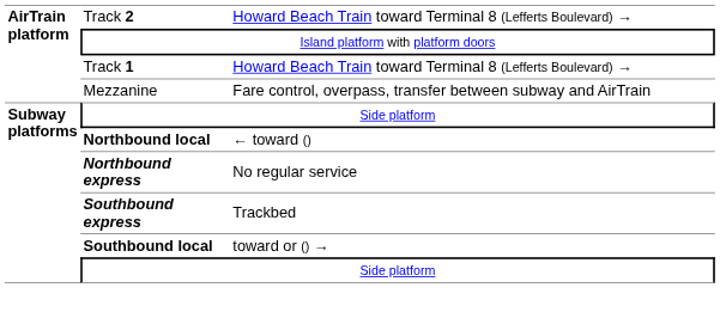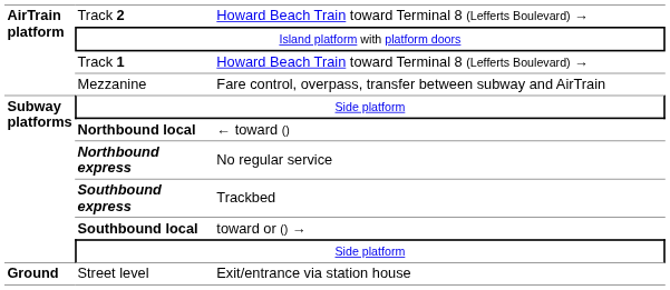+ row: Ground | Street level | Exit/entrance via station house
